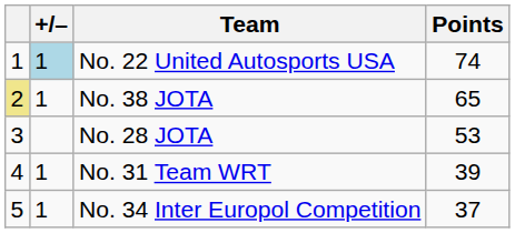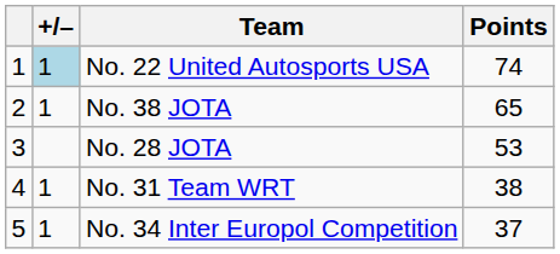No. 38 JOTA | column 1: khaki background -> no background
No. 31 Team WRT | Points: 39 -> 38
